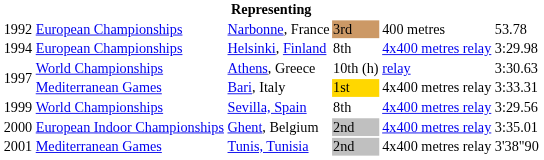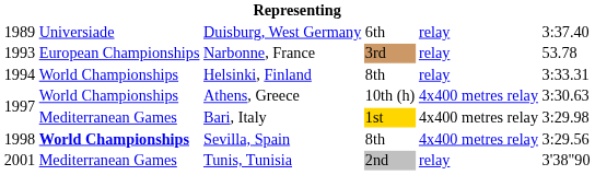+ row: 1989 | Universiade | Duisburg, West Germany | 6th | relay | 3:37.40
Narbonne, France | column 1: 1992 -> 1993
Narbonne, France | column 5: 400 metres -> relay
Helsinki, Finland | column 2: European Championships -> World Championships
Helsinki, Finland | column 5: 4x400 metres relay -> relay
Helsinki, Finland | column 6: 3:29.98 -> 3:33.31
Athens, Greece | column 5: relay -> 4x400 metres relay
Bari, Italy | column 6: 3:33.31 -> 3:29.98
Sevilla, Spain | column 1: 1999 -> 1998
Sevilla, Spain | column 2: normal -> bold
- row: 2000 | European Indoor Championships | Ghent, Belgium | 2nd | 4x400 metres relay | 3:35.01
Tunis, Tunisia | column 5: 4x400 metres relay -> relay
